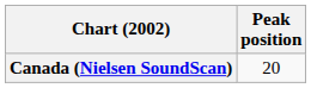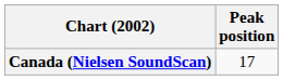Canada (Nielsen SoundScan) | Peak position: 20 -> 17
